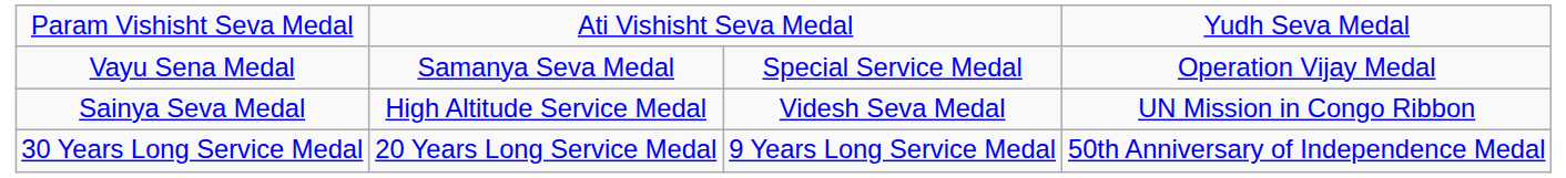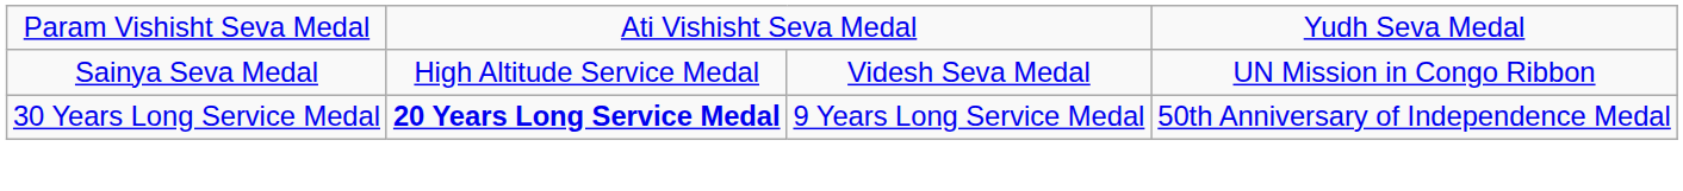- row: Vayu Sena Medal | Samanya Seva Medal | Special Service Medal | Operation Vijay Medal
30 Years Long Service Medal | column 2: normal -> bold
